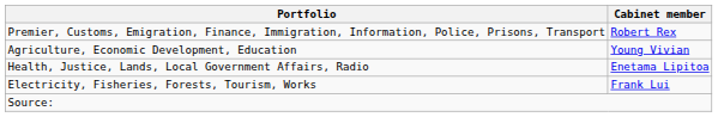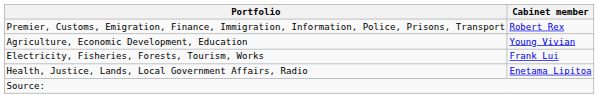rows swapped: Health, Justice, Lands, Local Government Affairs, Radio <-> Electricity, Fisheries, Forests, Tourism, Works
